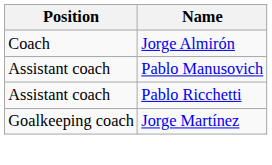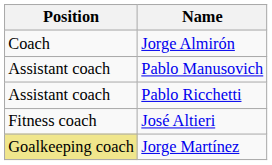+ row: Fitness coach | José Altieri
Jorge Martínez | Position: no background -> khaki background
